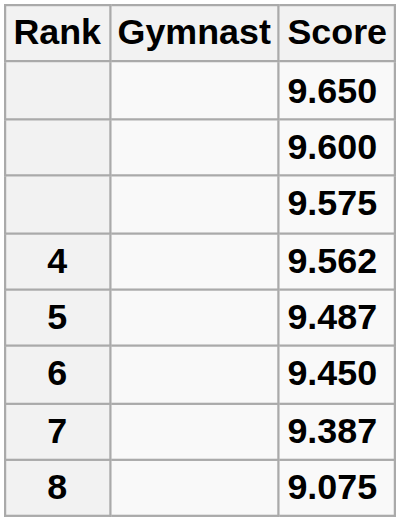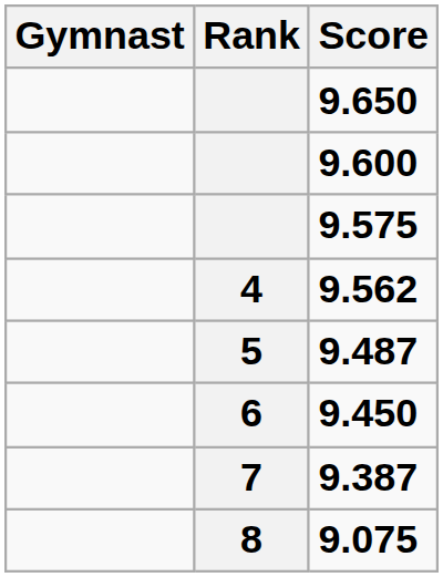columns swapped: Rank <-> Gymnast
